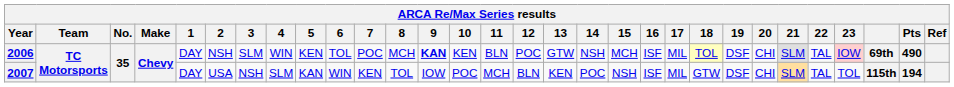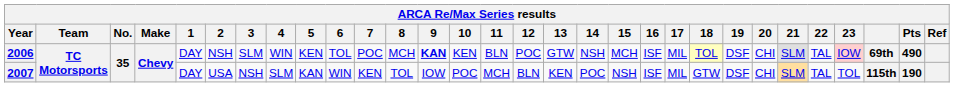2007 | Pts: 194 -> 190
